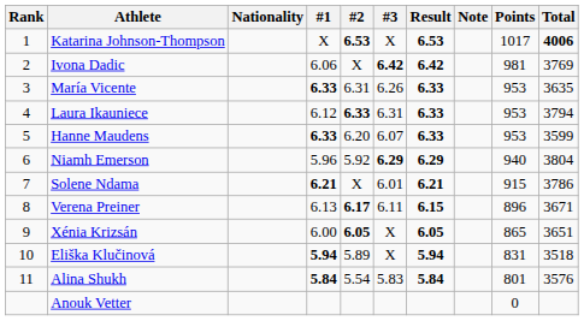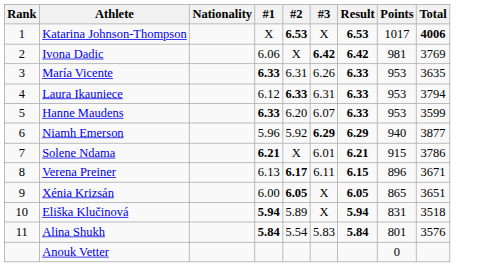- column: Note
Niamh Emerson | Total: 3804 -> 3877
